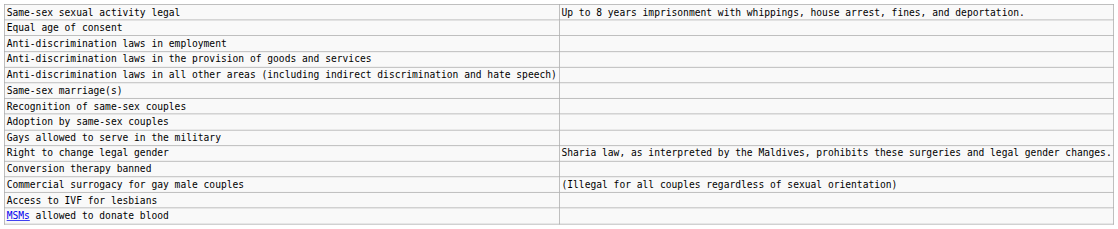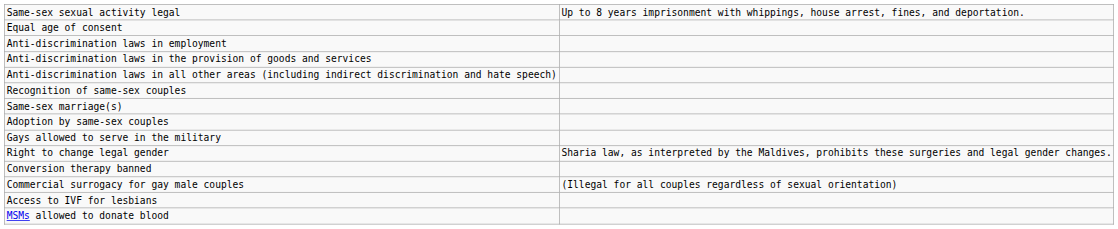rows swapped: Same-sex marriage(s) <-> Recognition of same-sex couples
